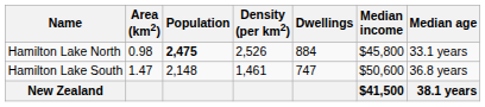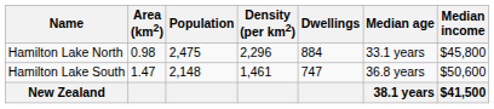columns swapped: Median age <-> Median income
Hamilton Lake North | Population: bold -> normal
Hamilton Lake North | Density (per km2): 2,526 -> 2,296
